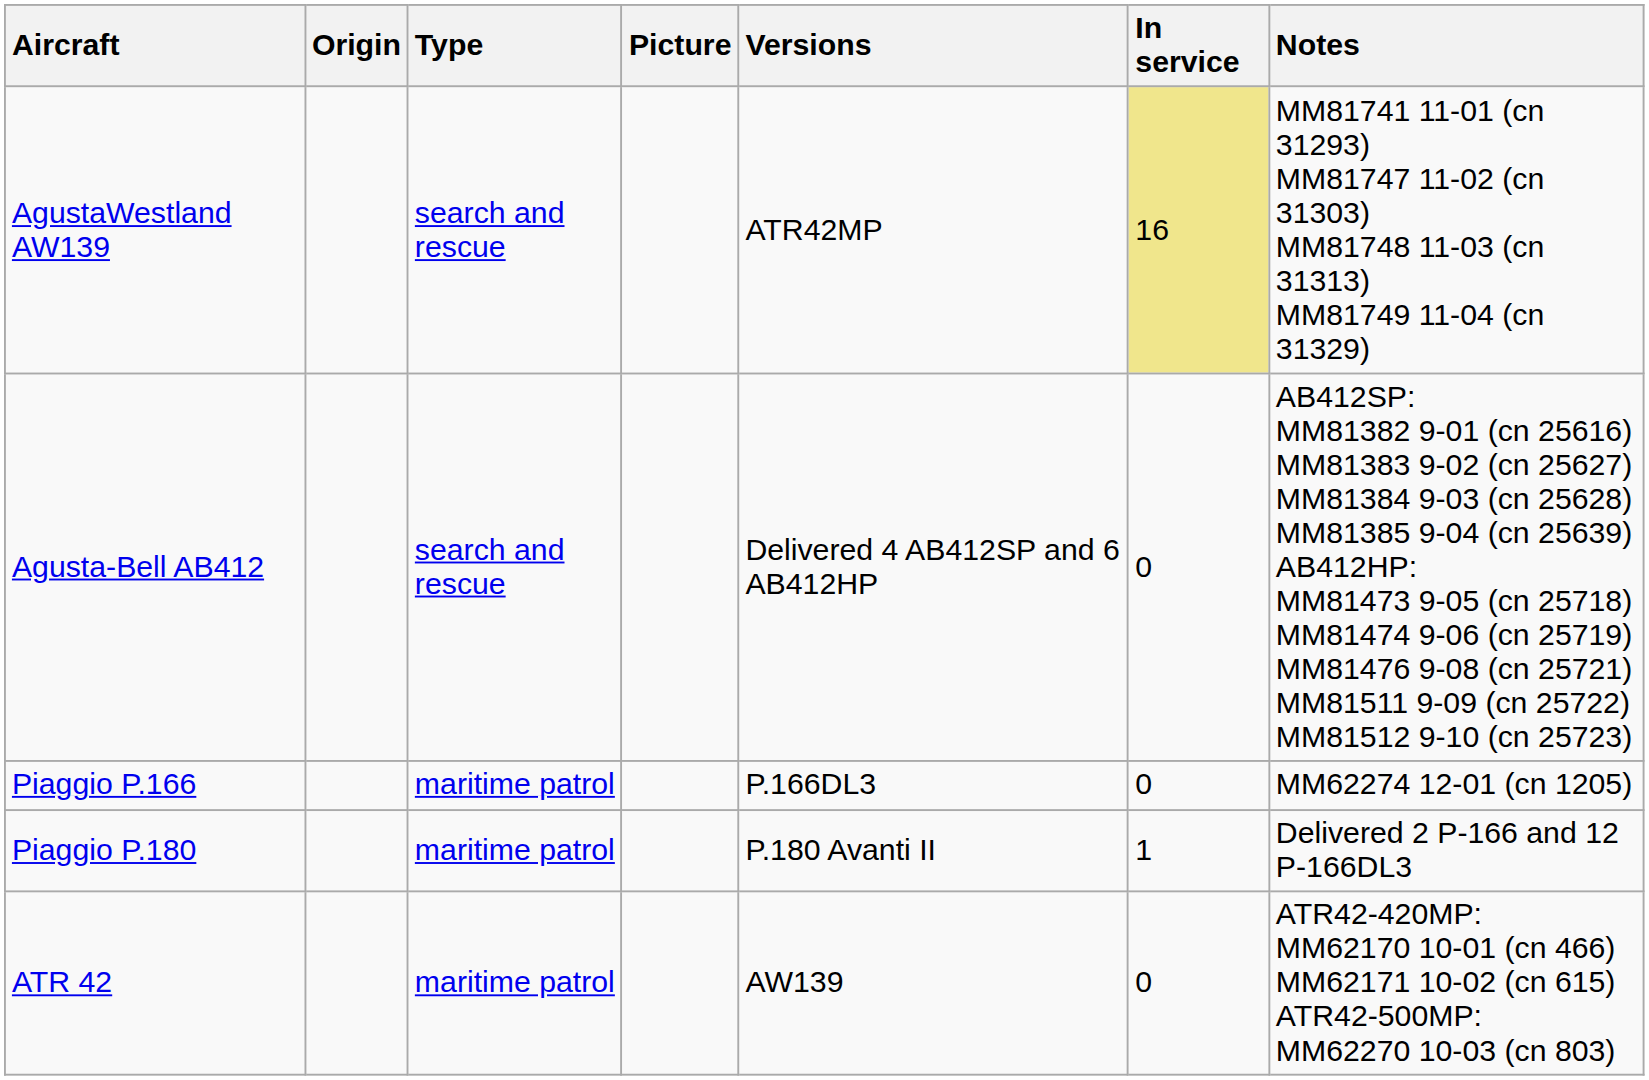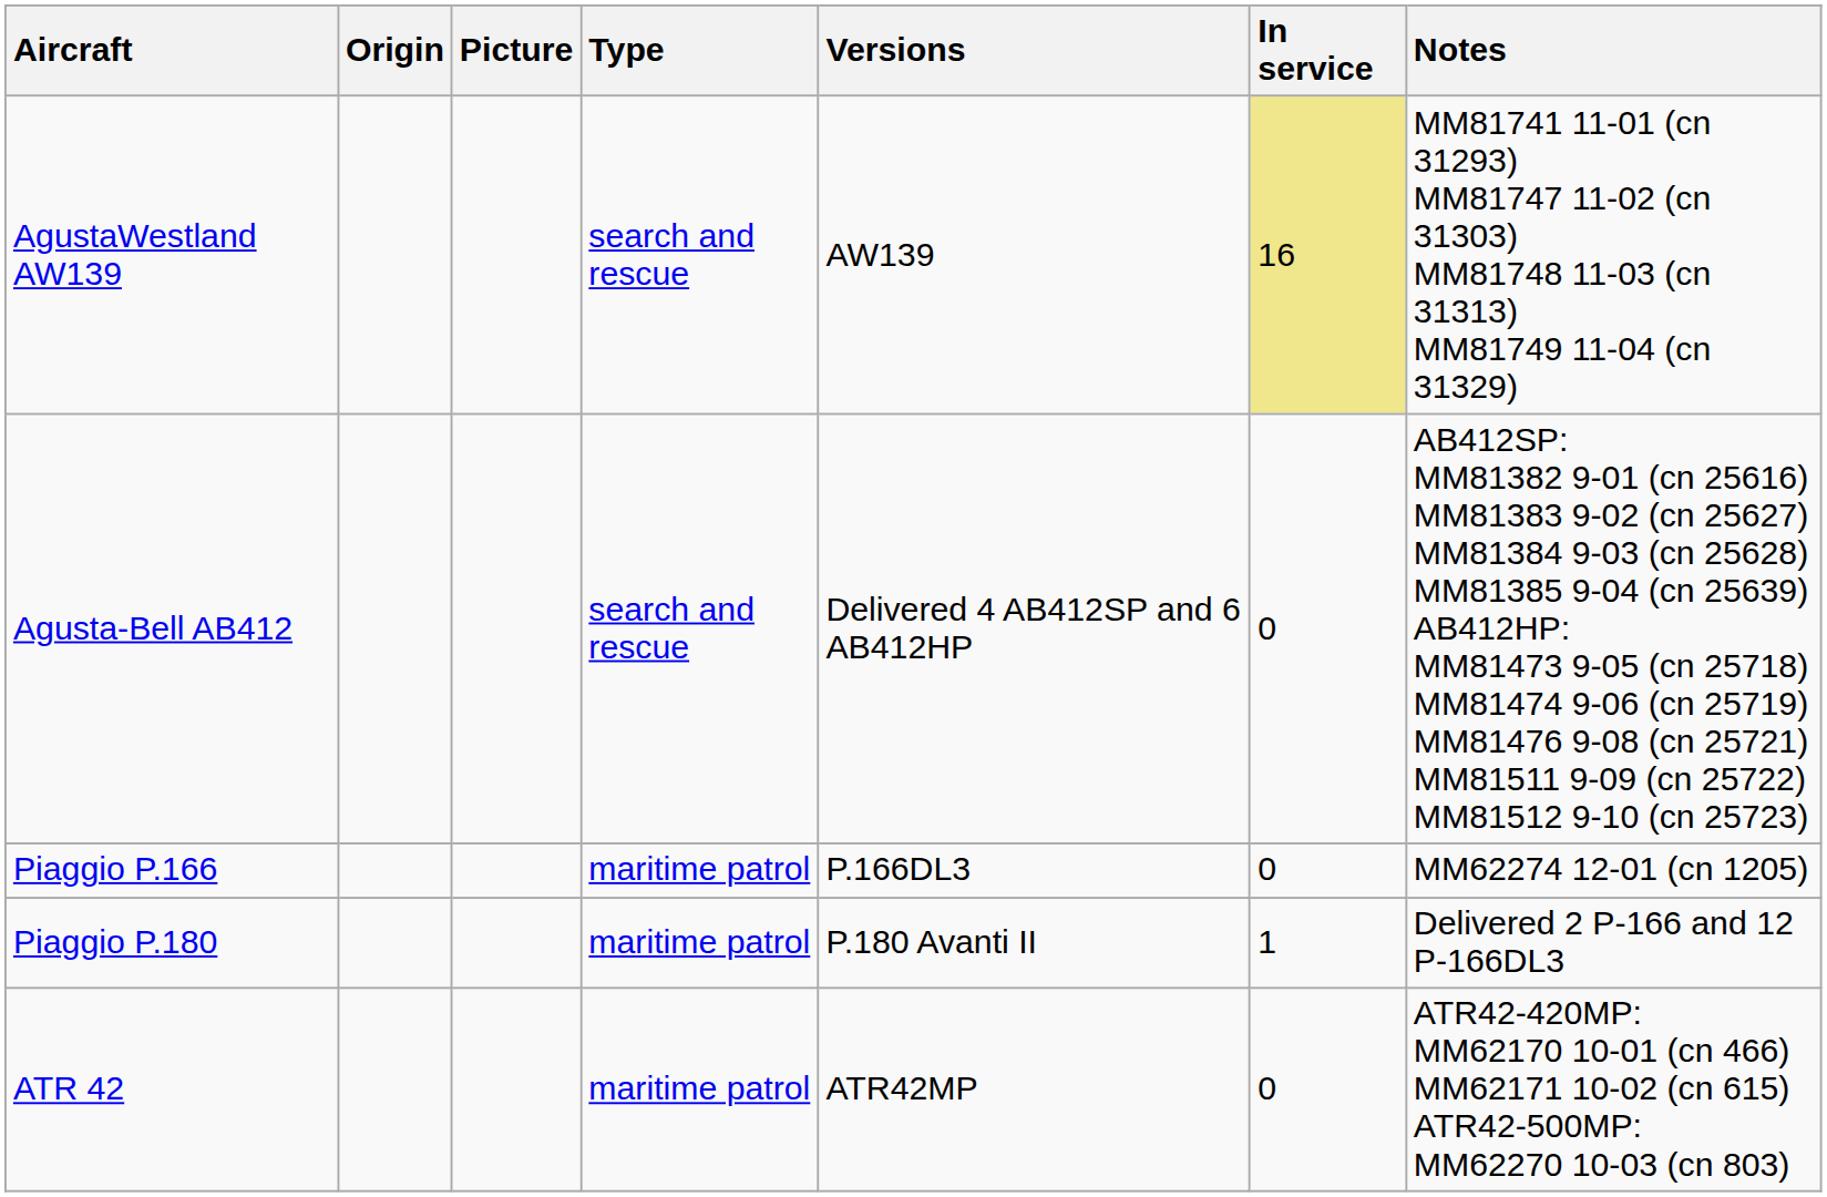columns swapped: Type <-> Picture
AgustaWestland AW139 | Versions: ATR42MP -> AW139
ATR 42 | Versions: AW139 -> ATR42MP
